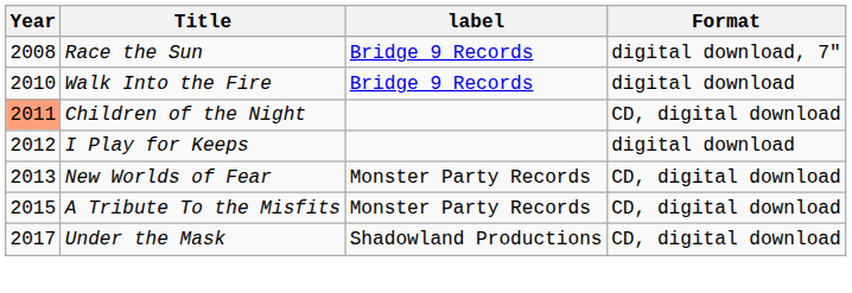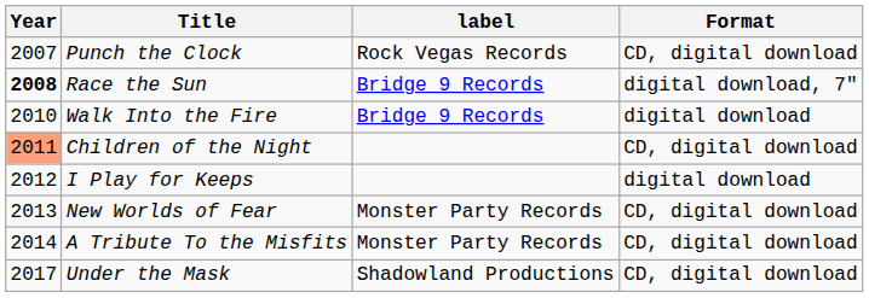+ row: 2007 | Punch the Clock | Rock Vegas Records | CD, digital download
Race the Sun | Year: normal -> bold
A Tribute To the Misfits | Year: 2015 -> 2014
